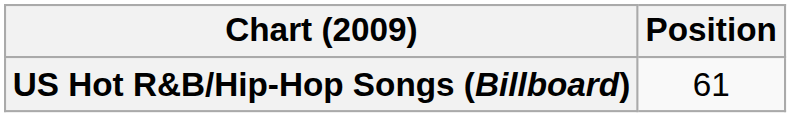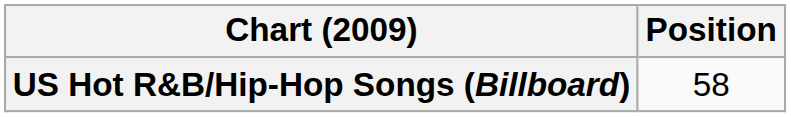US Hot R&B/Hip-Hop Songs (Billboard) | Position: 61 -> 58
